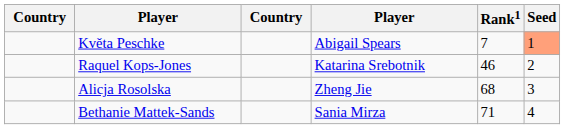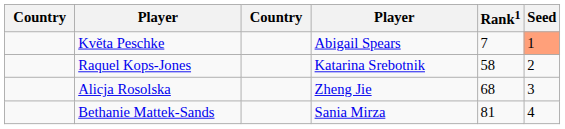Raquel Kops-Jones | Rank1: 46 -> 58
Bethanie Mattek-Sands | Rank1: 71 -> 81
